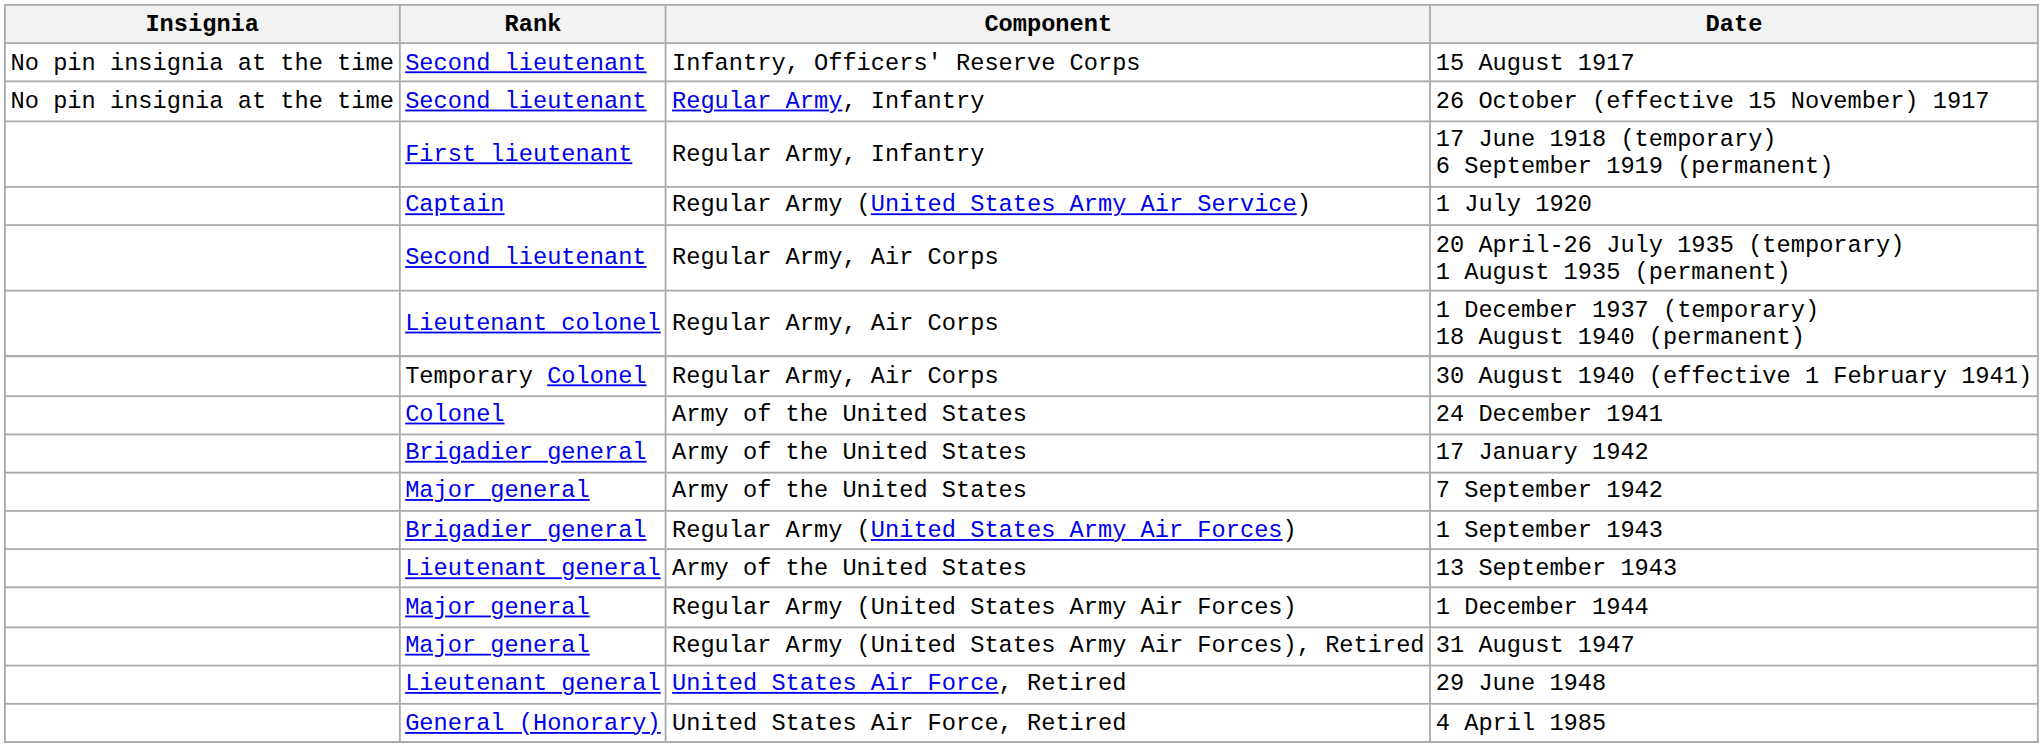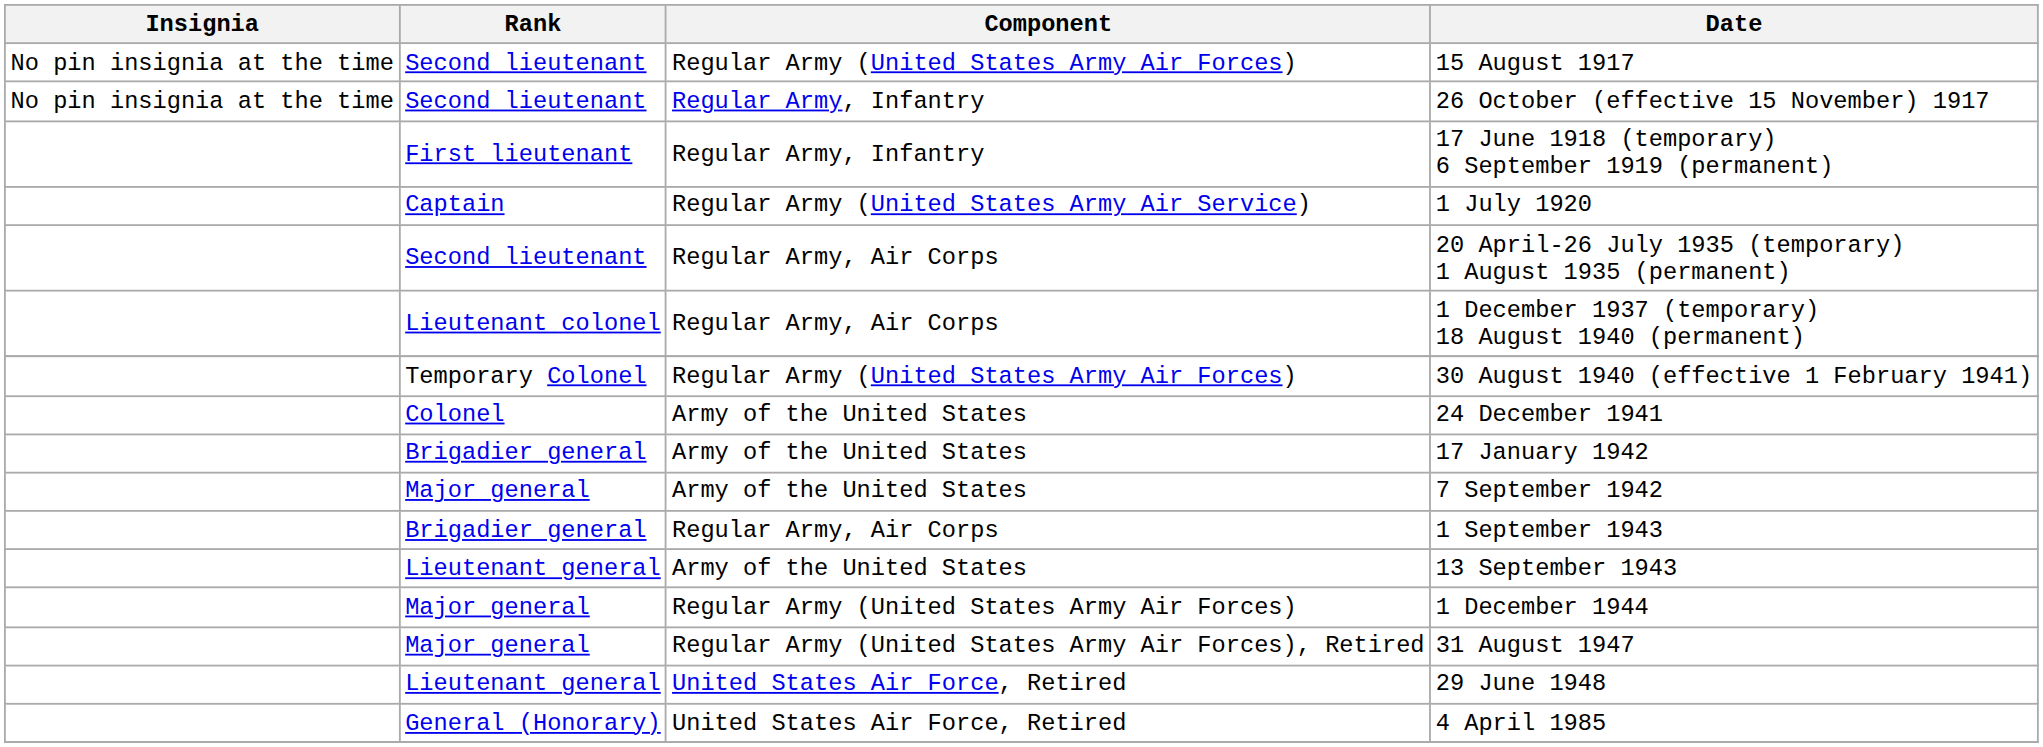15 August 1917 | Component: Infantry, Officers' Reserve Corps -> Regular Army (United States Army Air Forces)
30 August 1940 (effective 1 February 1941) | Component: Regular Army, Air Corps -> Regular Army (United States Army Air Forces)
1 September 1943 | Component: Regular Army (United States Army Air Forces) -> Regular Army, Air Corps
